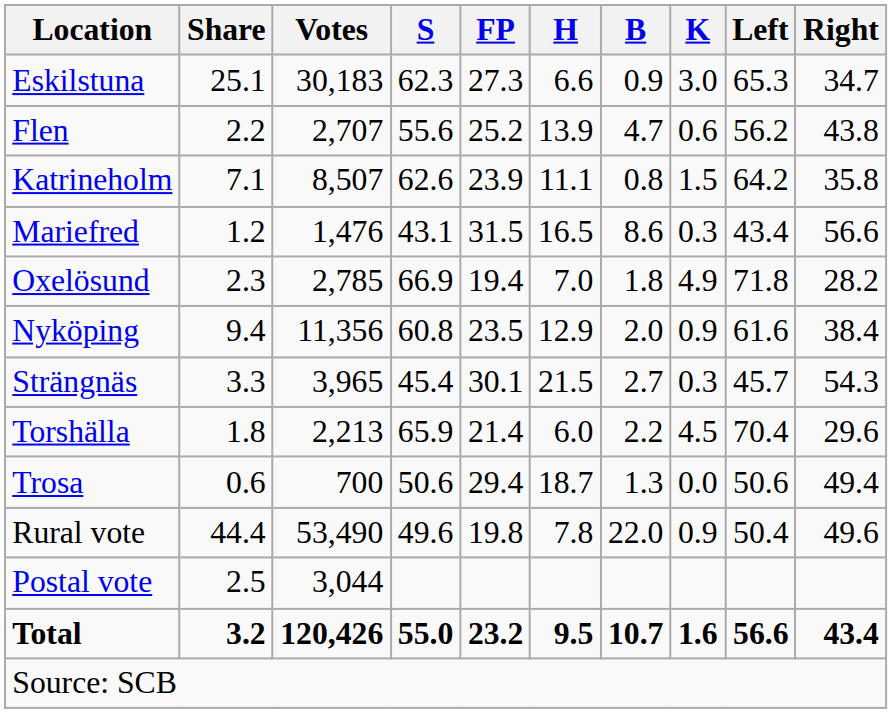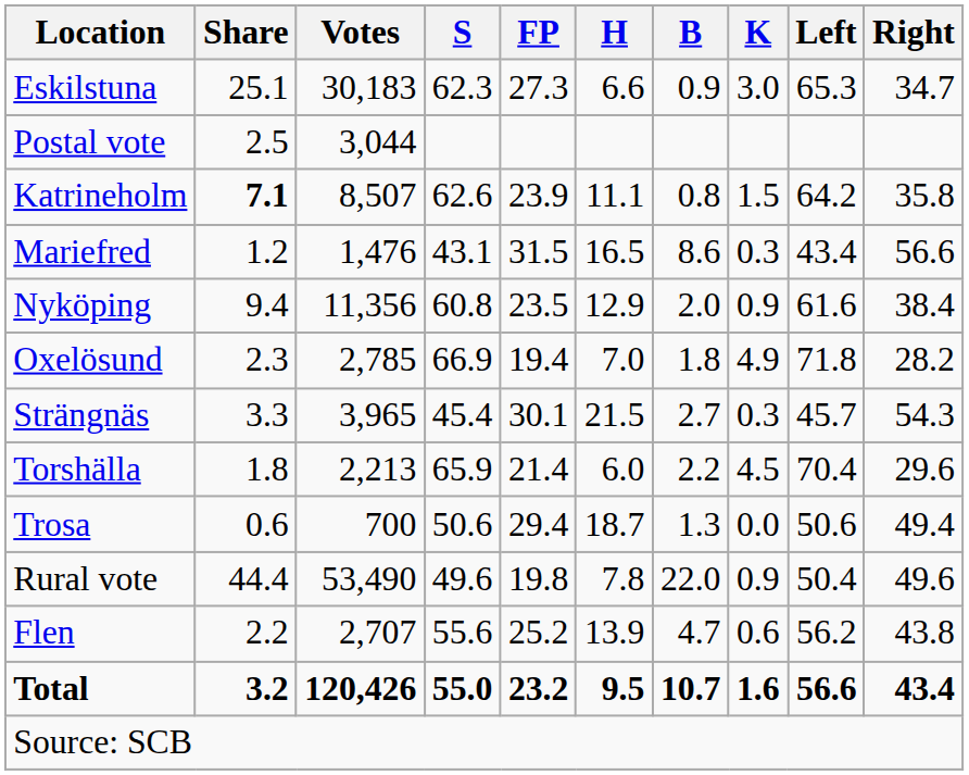rows swapped: Flen <-> Postal vote
Katrineholm | Share: normal -> bold
rows swapped: Nyköping <-> Oxelösund
